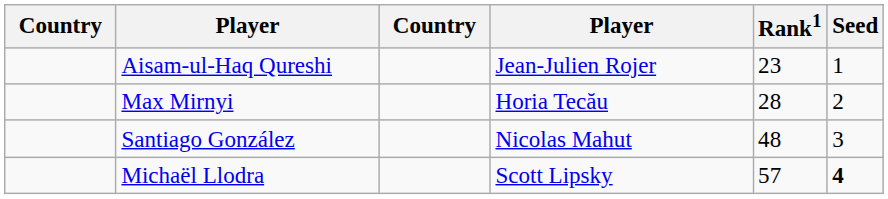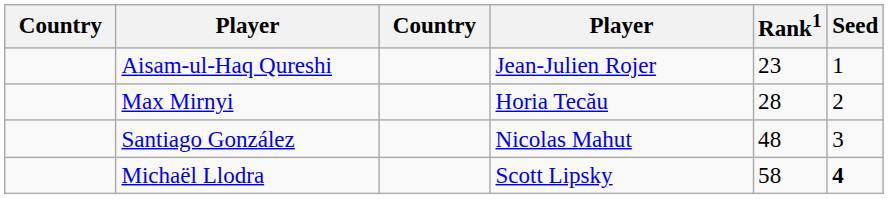Michaël Llodra | Rank1: 57 -> 58
